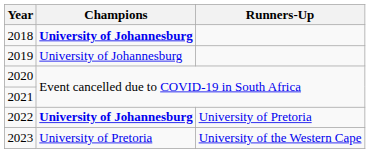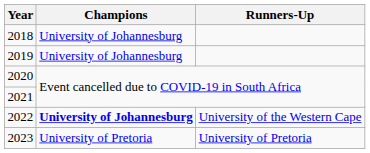2018 | Champions: bold -> normal
2022 | Runners-Up: University of Pretoria -> University of the Western Cape
2023 | Runners-Up: University of the Western Cape -> University of Pretoria
